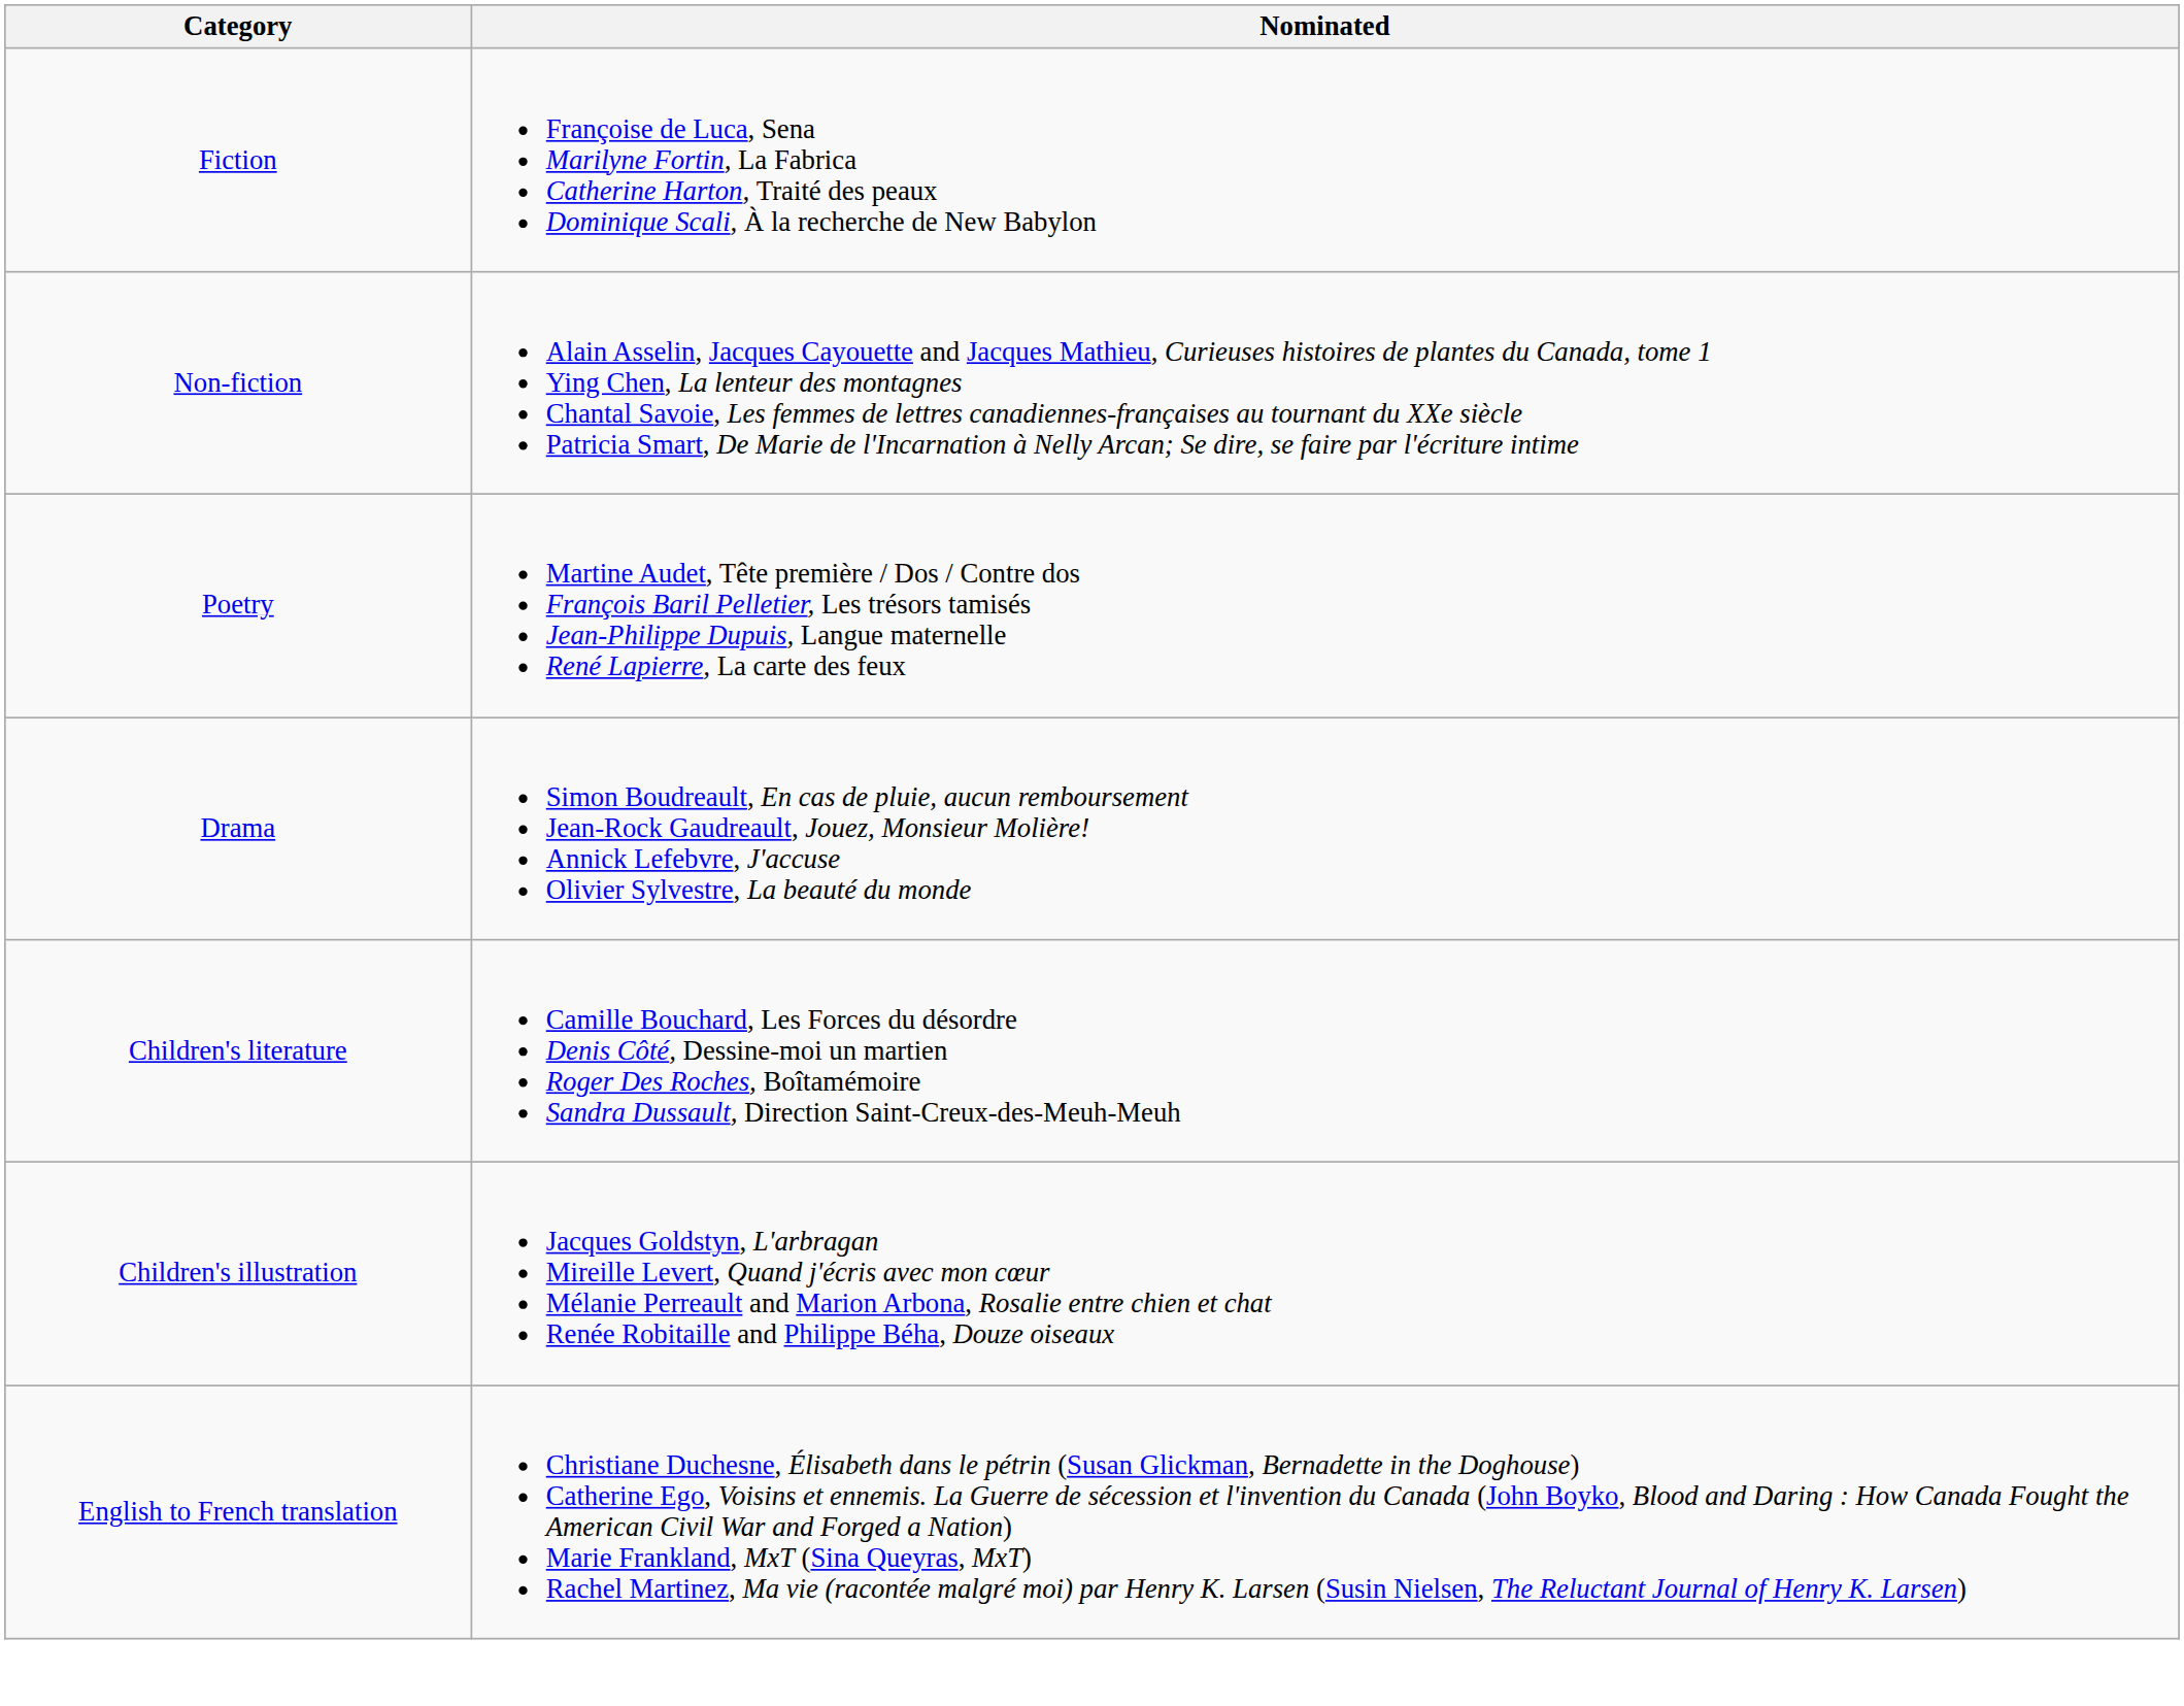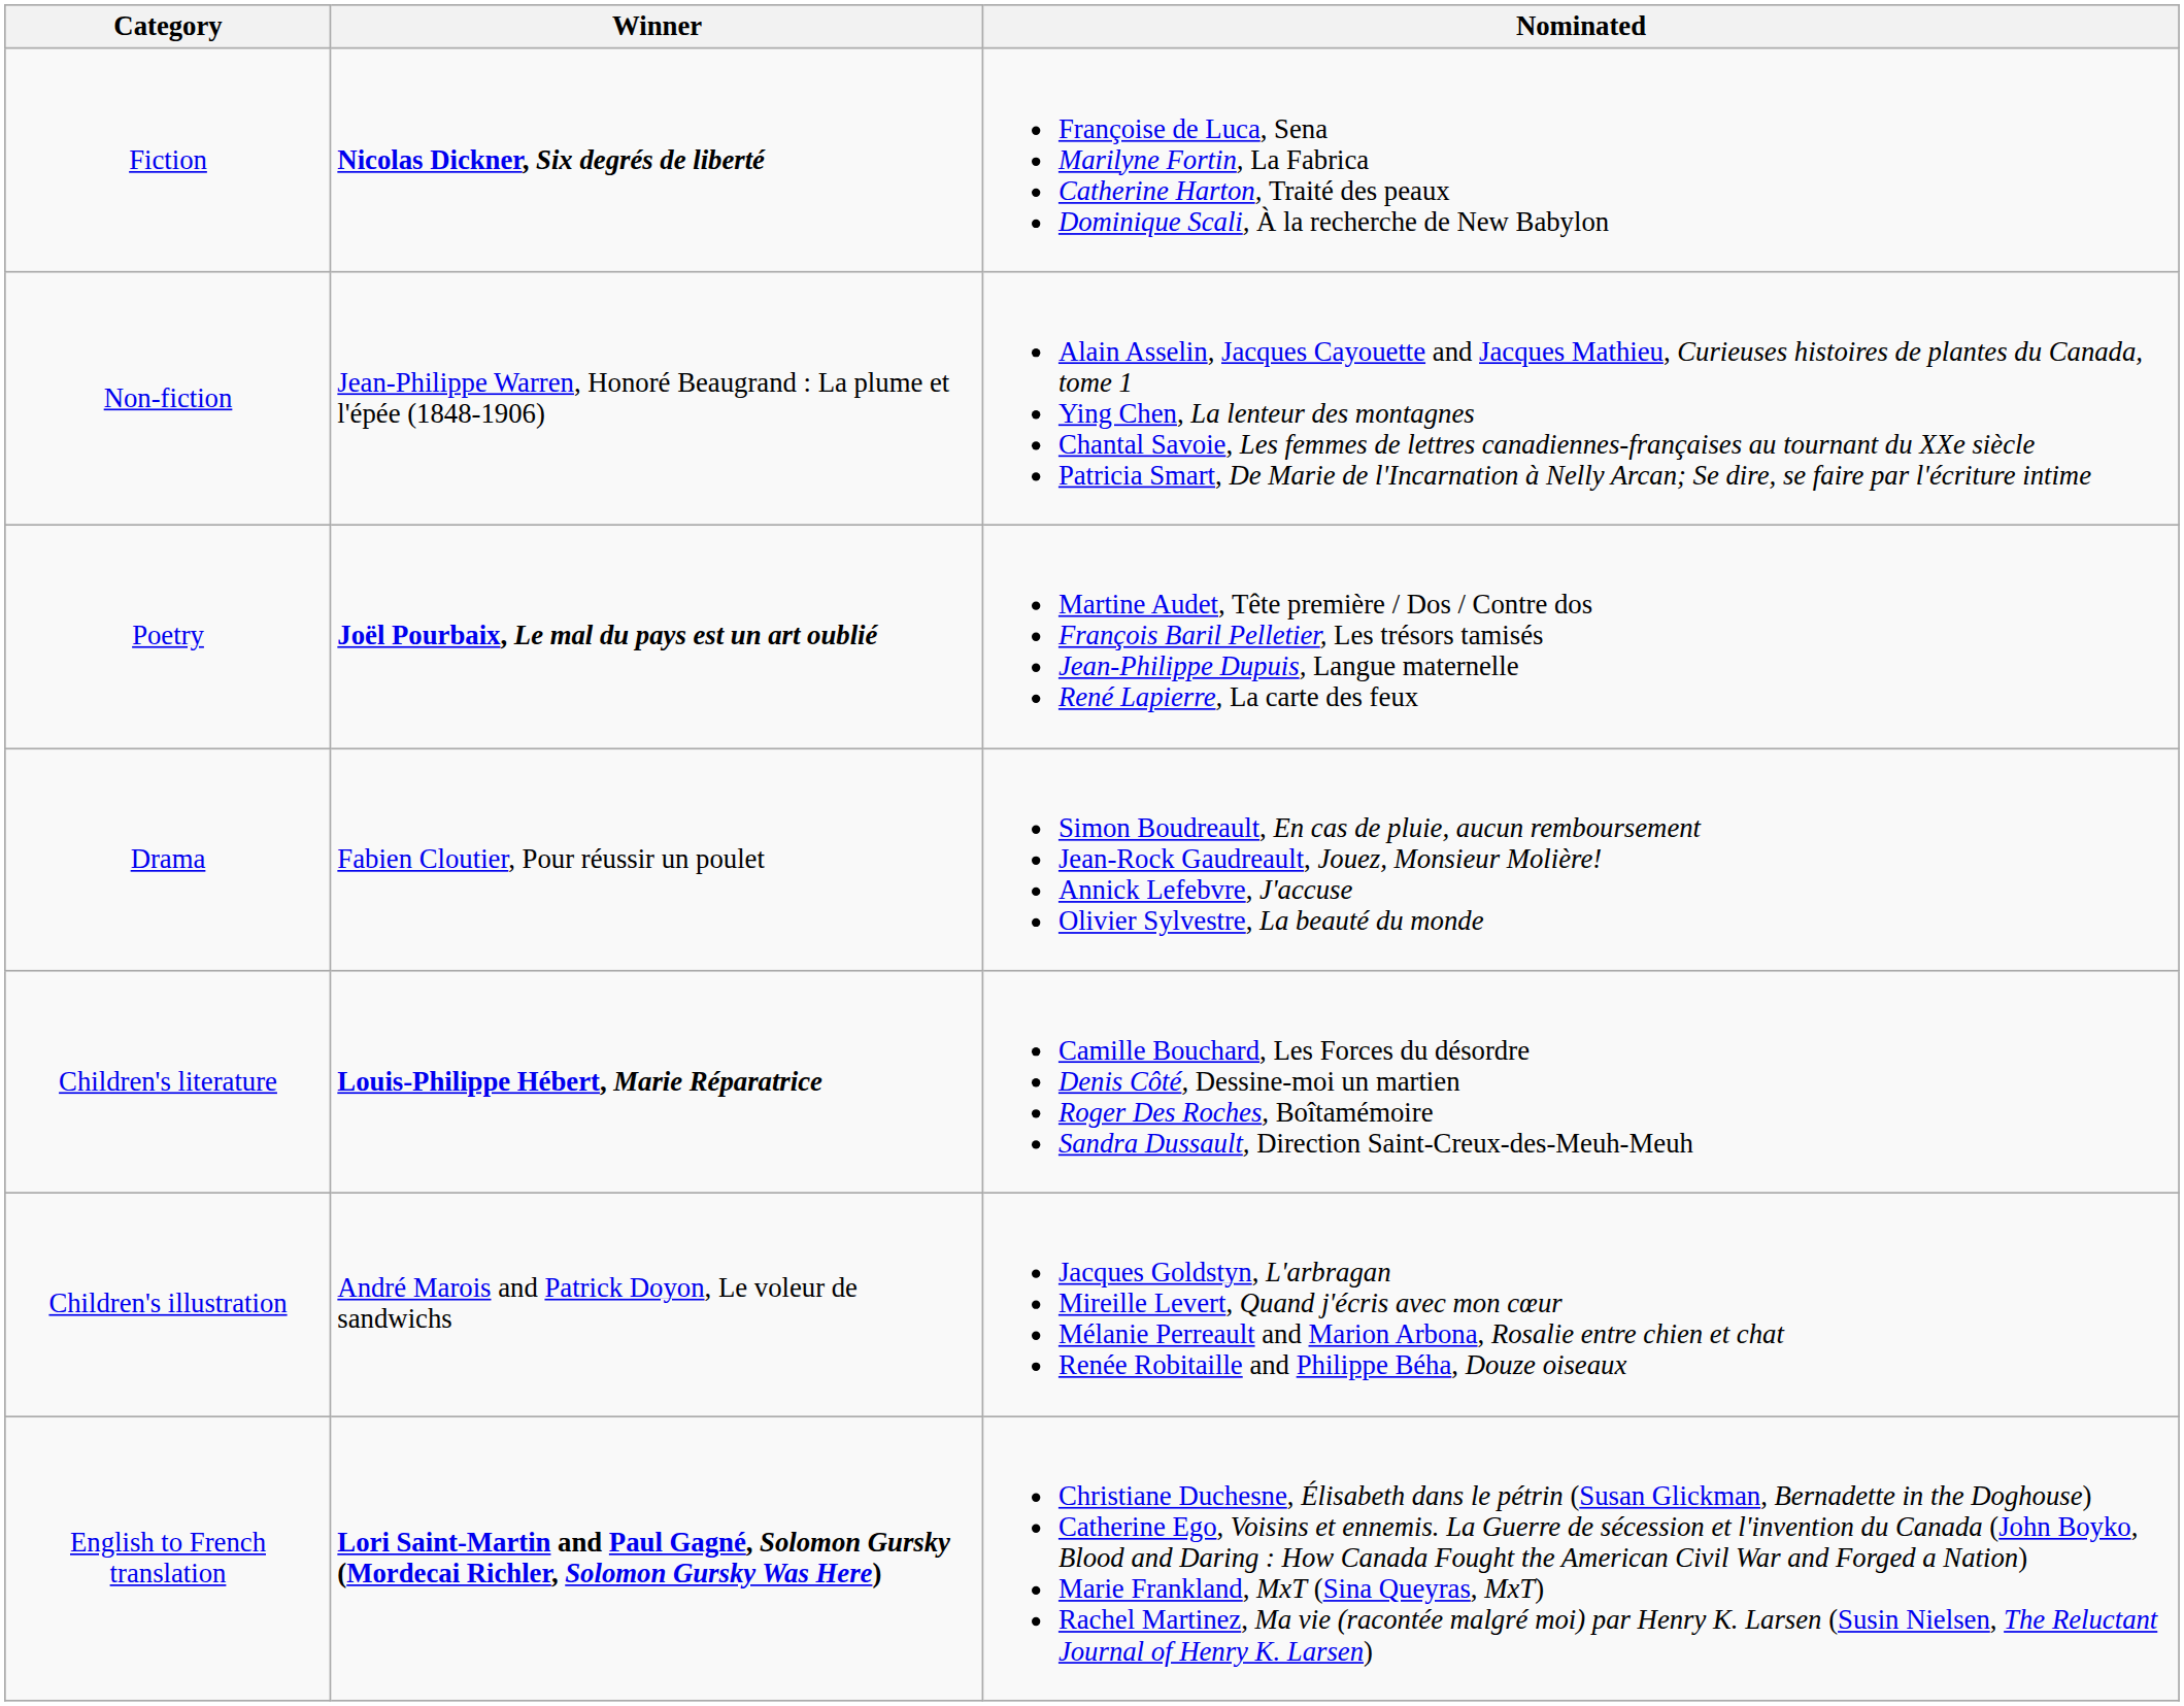+ column: Winner | Nicolas Dickner, Six degrés de liberté | Jean-Philippe Warren, Honoré Beaugrand : La plume et l'épée (1848-1906) | Joël Pourbaix, Le mal du pays est un art oublié | Fabien Cloutier, Pour réussir un poulet | Louis-Philippe Hébert, Marie Réparatrice | André Marois and Patrick Doyon, Le voleur de sandwichs | Lori Saint-Martin and Paul Gagné, Solomon Gursky (Mordecai Richler, Solomon Gursky Was Here)
